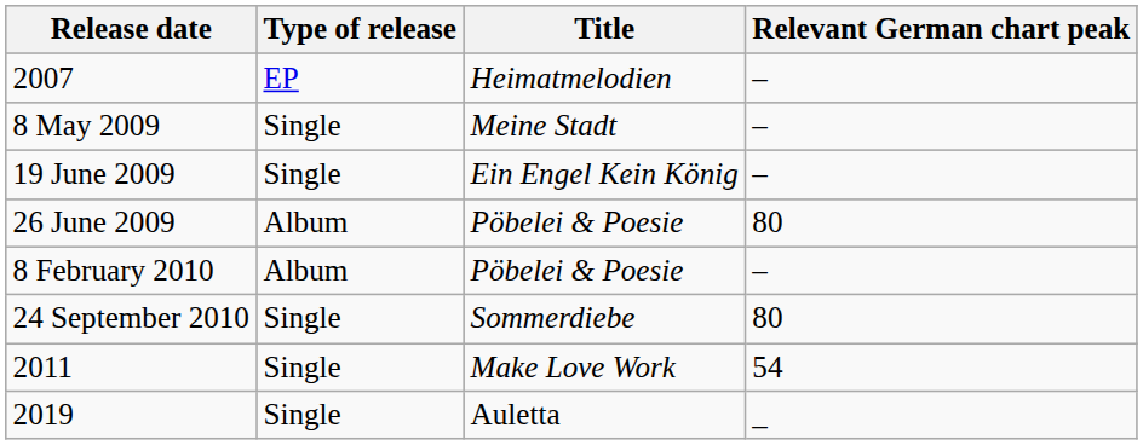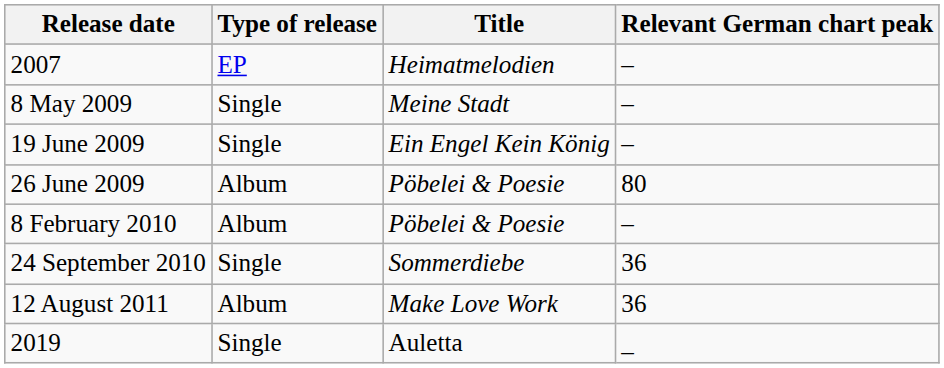24 September 2010 | Relevant German chart peak: 80 -> 36
+ row: 12 August 2011 | Album | Make Love Work | 36
- row: 2011 | Single | Make Love Work | 54
